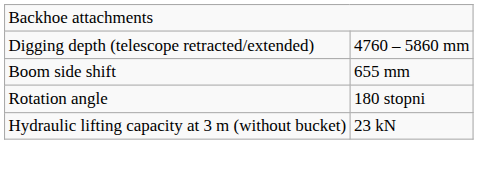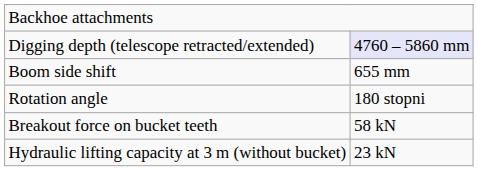Digging depth (telescope retracted/extended) | column 2: no background -> lavender background
+ row: Breakout force on bucket teeth | 58 kN
